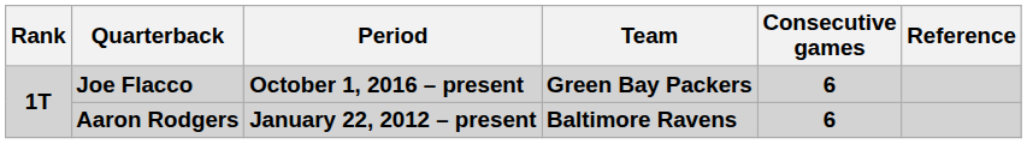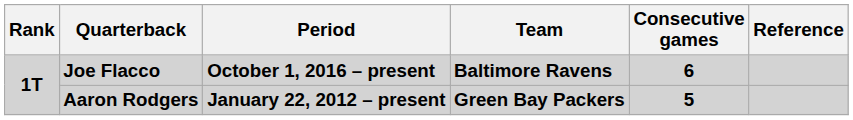Joe Flacco | Team: Green Bay Packers -> Baltimore Ravens
Aaron Rodgers | Team: Baltimore Ravens -> Green Bay Packers
Aaron Rodgers | Consecutive games: 6 -> 5
